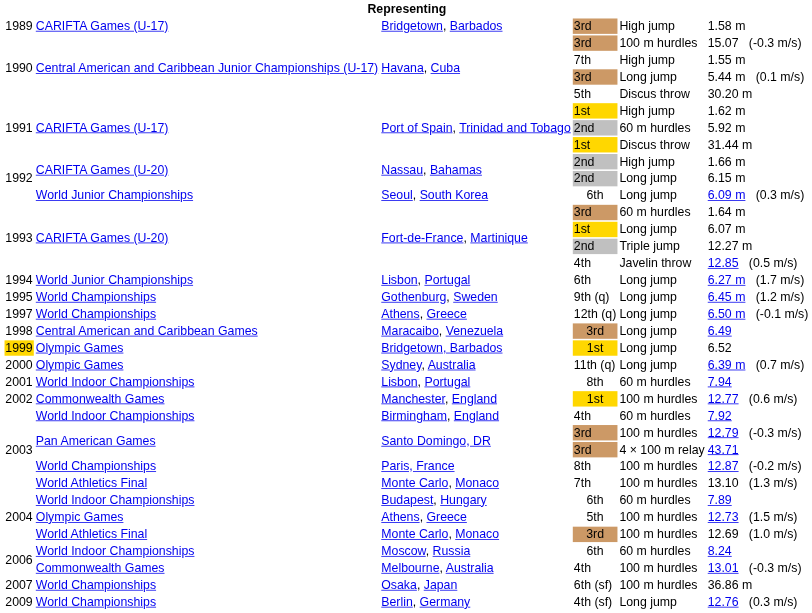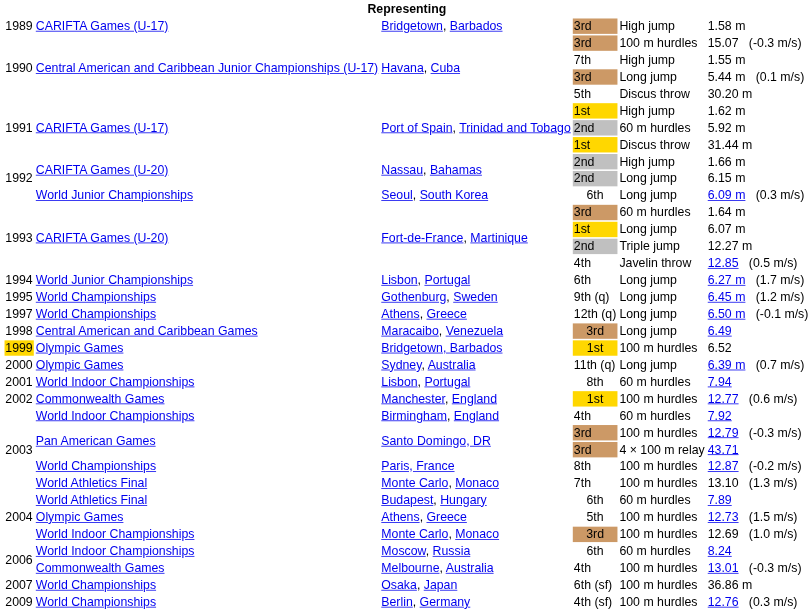Bridgetown, Barbados / 1st | column 5: Long jump -> 100 m hurdles
Budapest, Hungary | column 2: World Indoor Championships -> World Athletics Final
Monte Carlo, Monaco / 3rd | column 2: World Athletics Final -> World Indoor Championships
Berlin, Germany | column 5: Long jump -> 100 m hurdles
